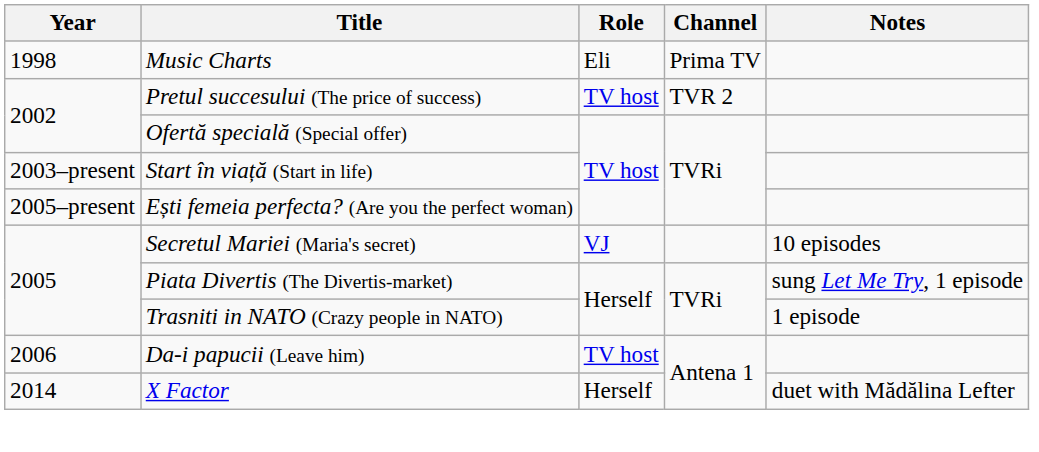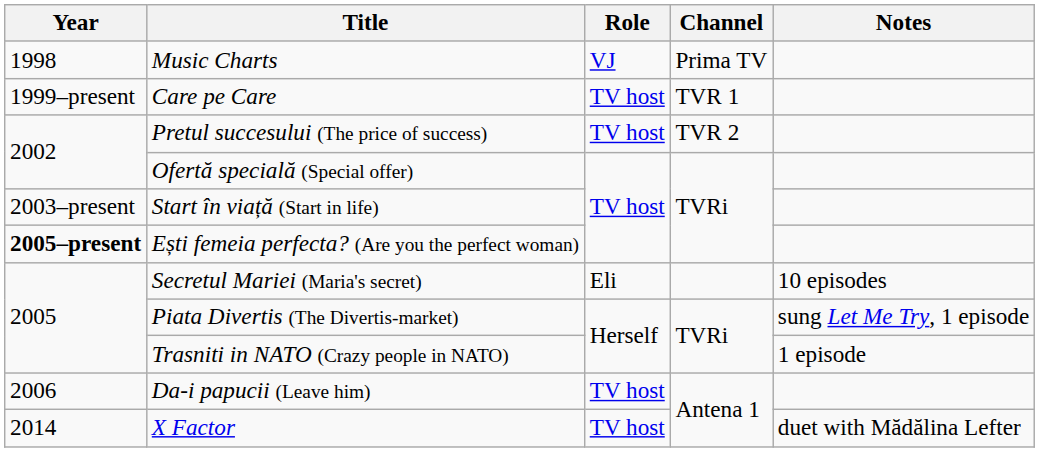Music Charts | Role: Eli -> VJ
+ row: 1999–present | Care pe Care | TV host | TVR 1
Ești femeia perfecta? (Are you the perfect woman) | Year: normal -> bold
Secretul Mariei (Maria's secret) | Role: VJ -> Eli
X Factor | Role: Herself -> TV host
